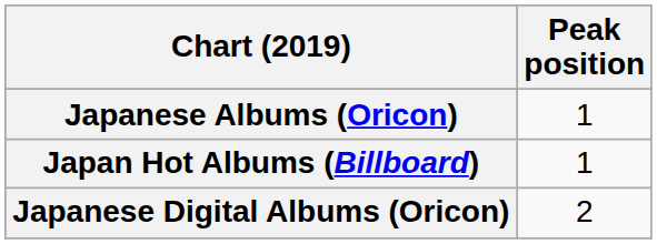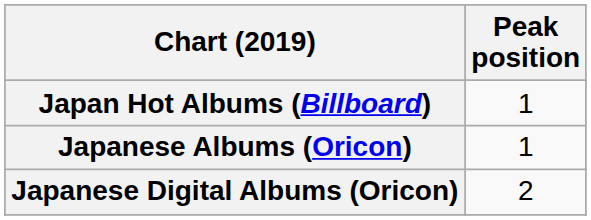rows swapped: Japan Hot Albums (Billboard) <-> Japanese Albums (Oricon)
